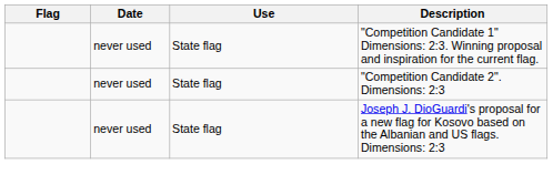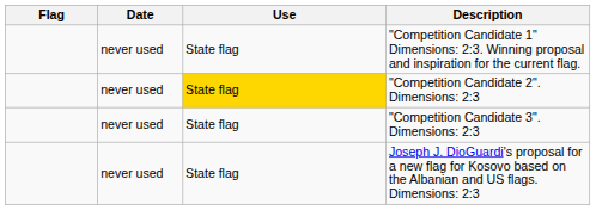"Competition Candidate 2". Dimensions: 2:3 | Use: no background -> gold background
+ row: never used | State flag | "Competition Candidate 3". Dimensions: 2:3
